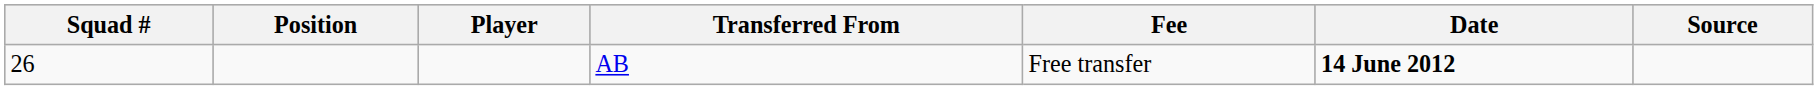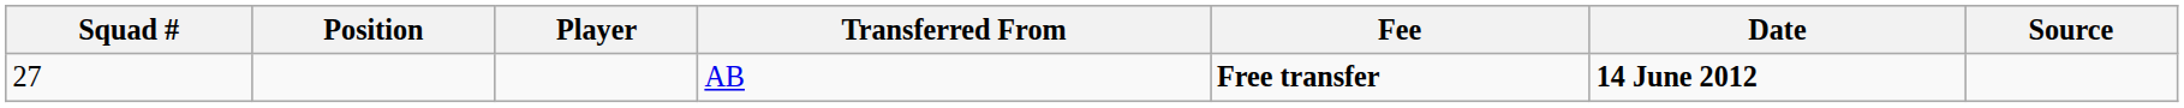AB | Squad #: 26 -> 27
AB | Fee: normal -> bold
